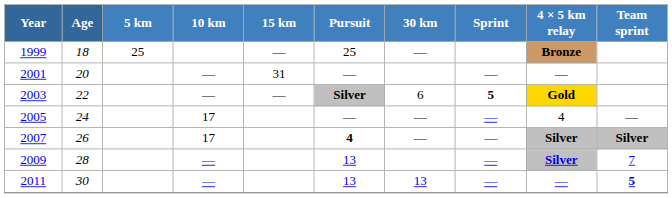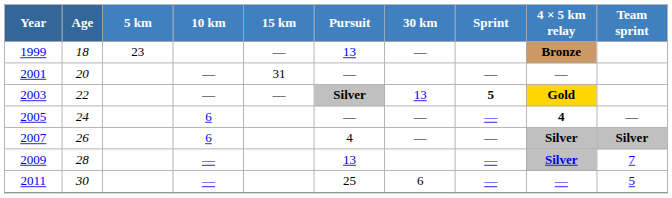1999 | 5 km: 25 -> 23
1999 | Pursuit: 25 -> 13
2003 | 30 km: 6 -> 13
2005 | 10 km: 17 -> 6
2005 | 4 × 5 km relay: normal -> bold
2007 | 10 km: 17 -> 6
2007 | Pursuit: bold -> normal
2011 | Pursuit: 13 -> 25
2011 | 30 km: 13 -> 6
2011 | Team sprint: bold -> normal
